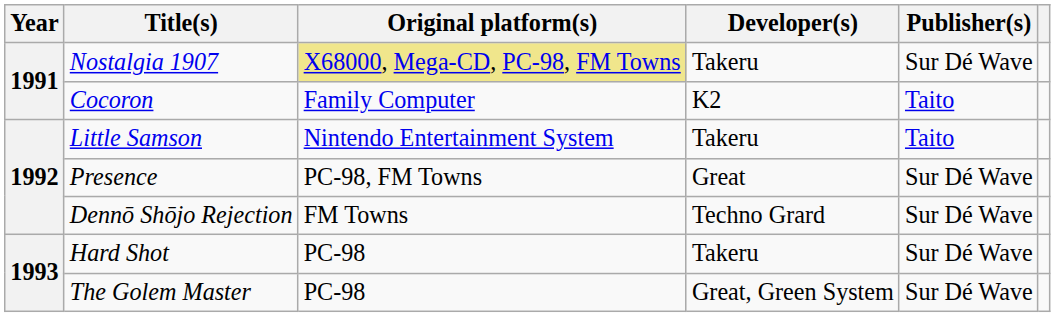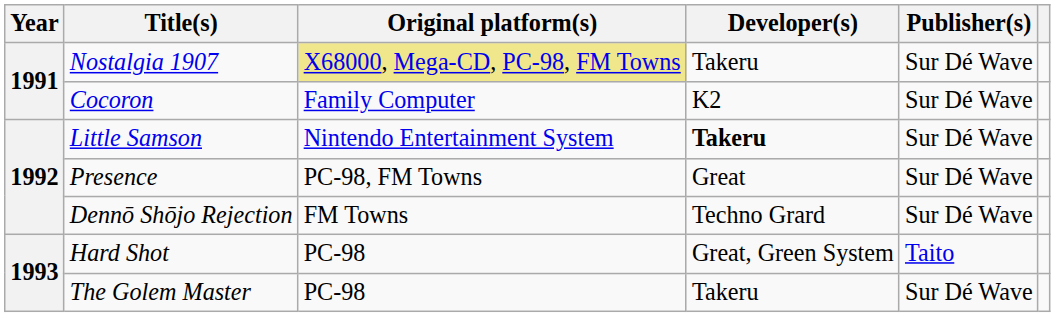Cocoron | Publisher(s): Taito -> Sur Dé Wave
Little Samson | Developer(s): normal -> bold
Little Samson | Publisher(s): Taito -> Sur Dé Wave
Hard Shot | Developer(s): Takeru -> Great, Green System
Hard Shot | Publisher(s): Sur Dé Wave -> Taito
The Golem Master | Developer(s): Great, Green System -> Takeru
